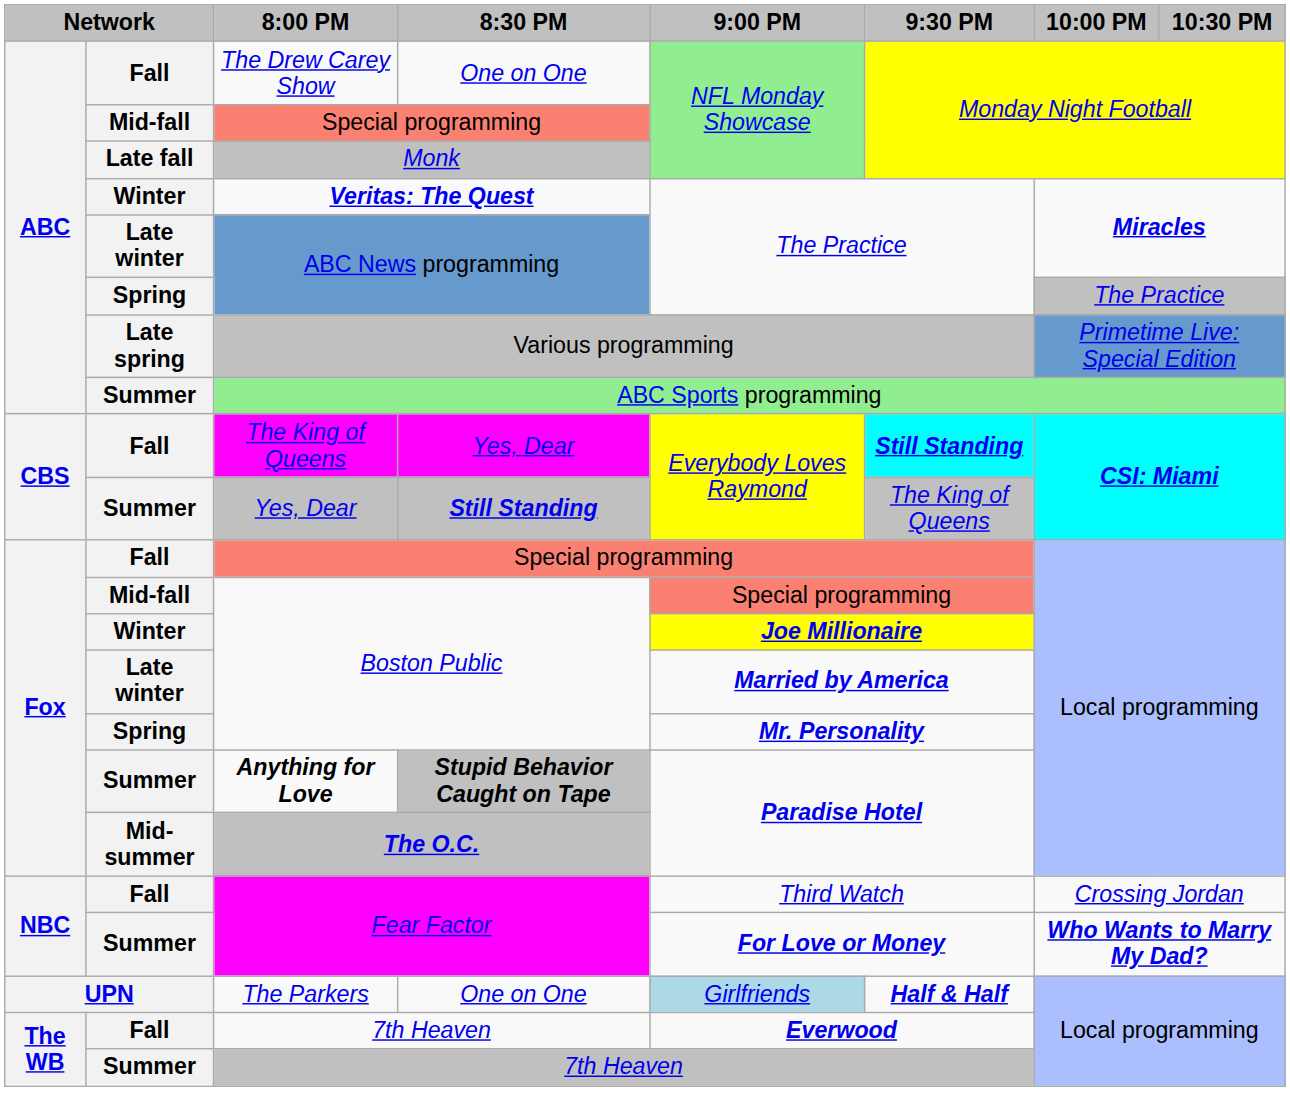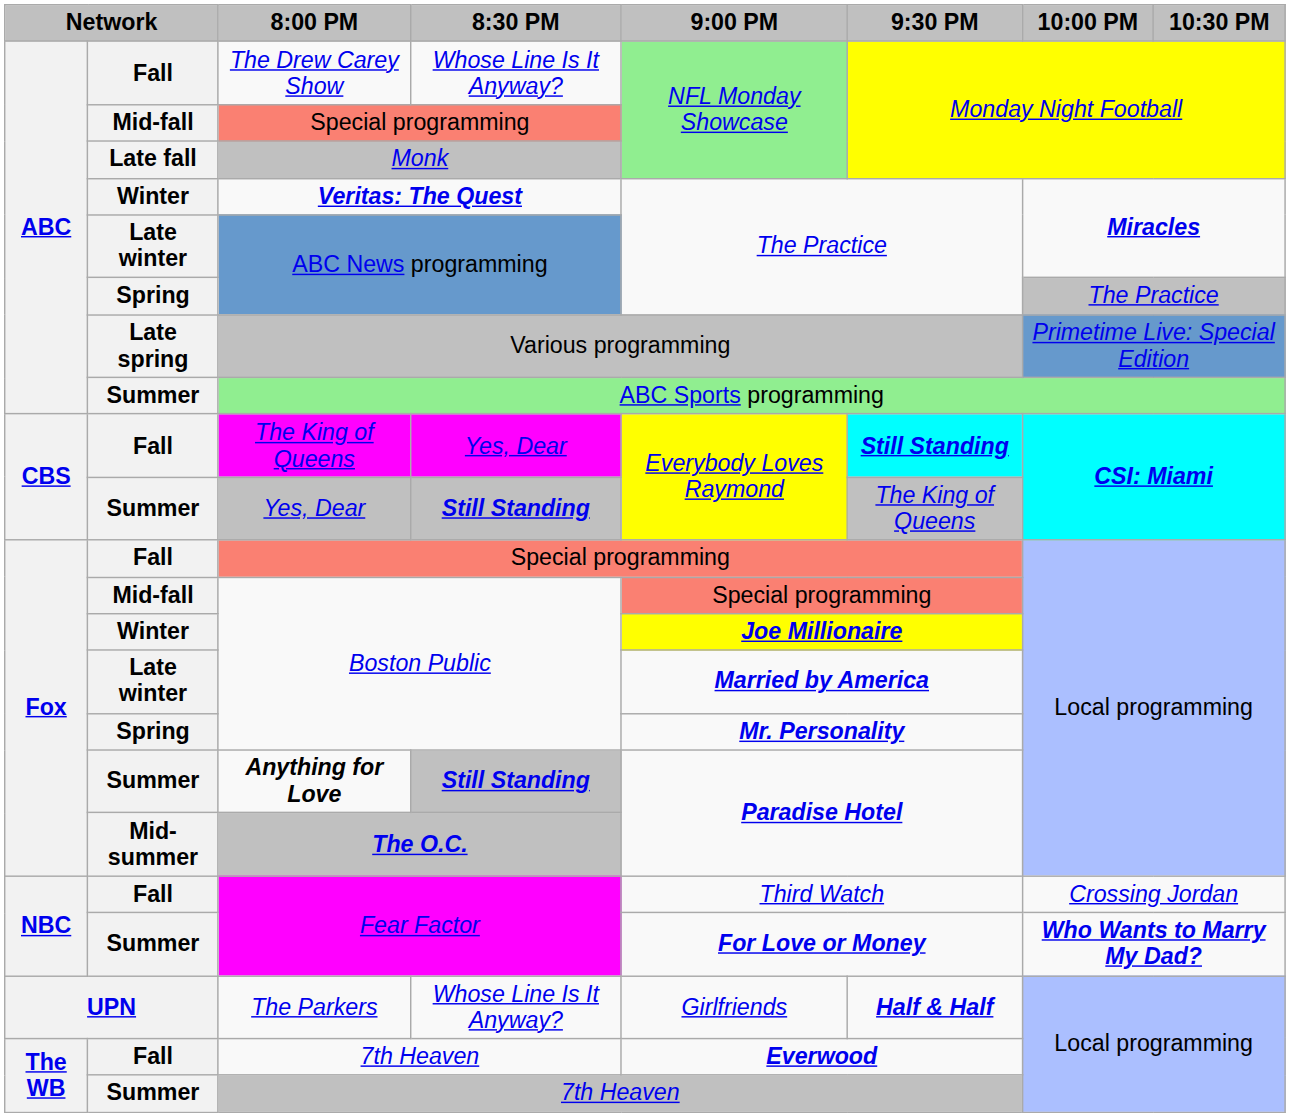The Drew Carey Show | 8:30 PM: One on One -> Whose Line Is It Anyway?
Anything for Love | 8:30 PM: Stupid Behavior Caught on Tape -> Still Standing
The Parkers | 8:30 PM: One on One -> Whose Line Is It Anyway?
The Parkers | 9:00 PM: lightblue background -> no background
